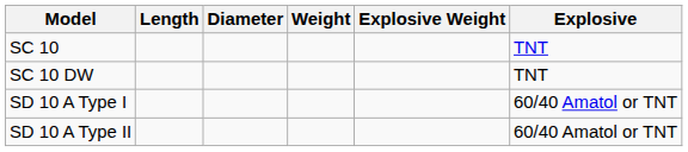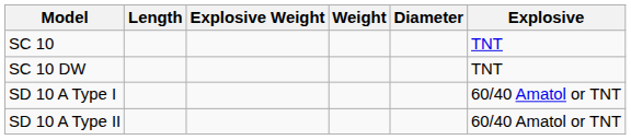columns swapped: Diameter <-> Explosive Weight
